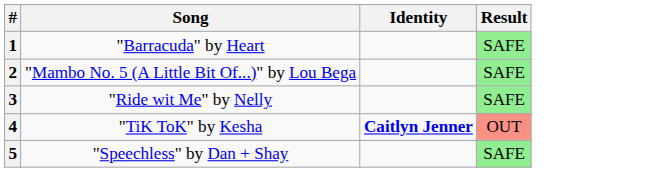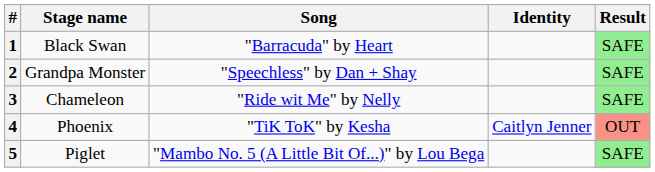+ column: Stage name | Black Swan | Grandpa Monster | Chameleon | Phoenix | Piglet
2 | Song: "Mambo No. 5 (A Little Bit Of...)" by Lou Bega -> "Speechless" by Dan + Shay
4 | Identity: bold -> normal
5 | Song: "Speechless" by Dan + Shay -> "Mambo No. 5 (A Little Bit Of...)" by Lou Bega
